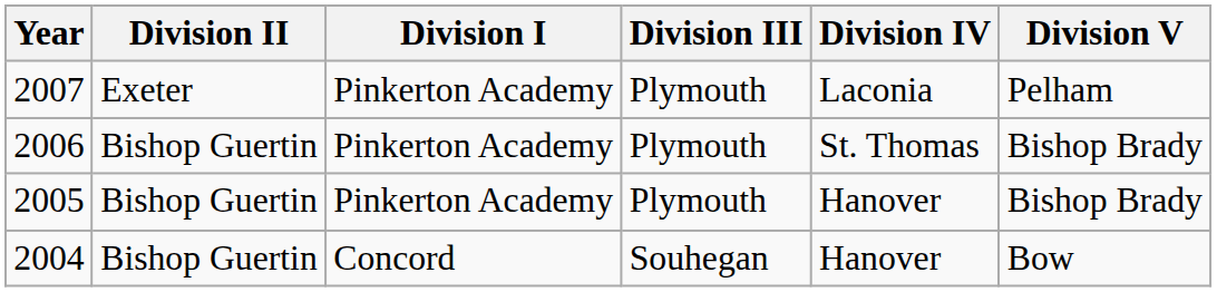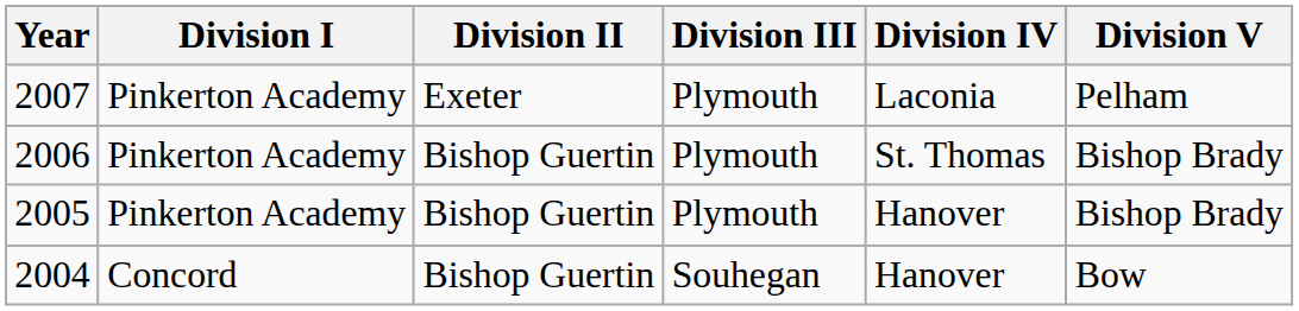columns swapped: Division I <-> Division II
